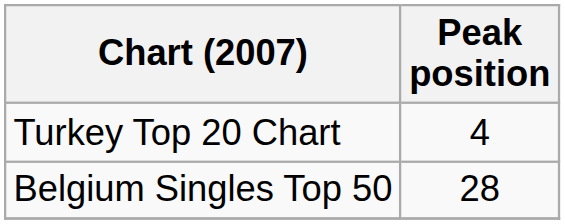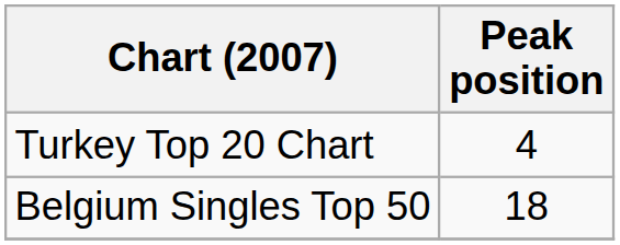Belgium Singles Top 50 | Peak position: 28 -> 18
